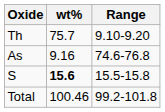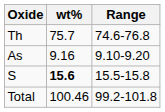Th | Range: 9.10-9.20 -> 74.6-76.8
As | Range: 74.6-76.8 -> 9.10-9.20
